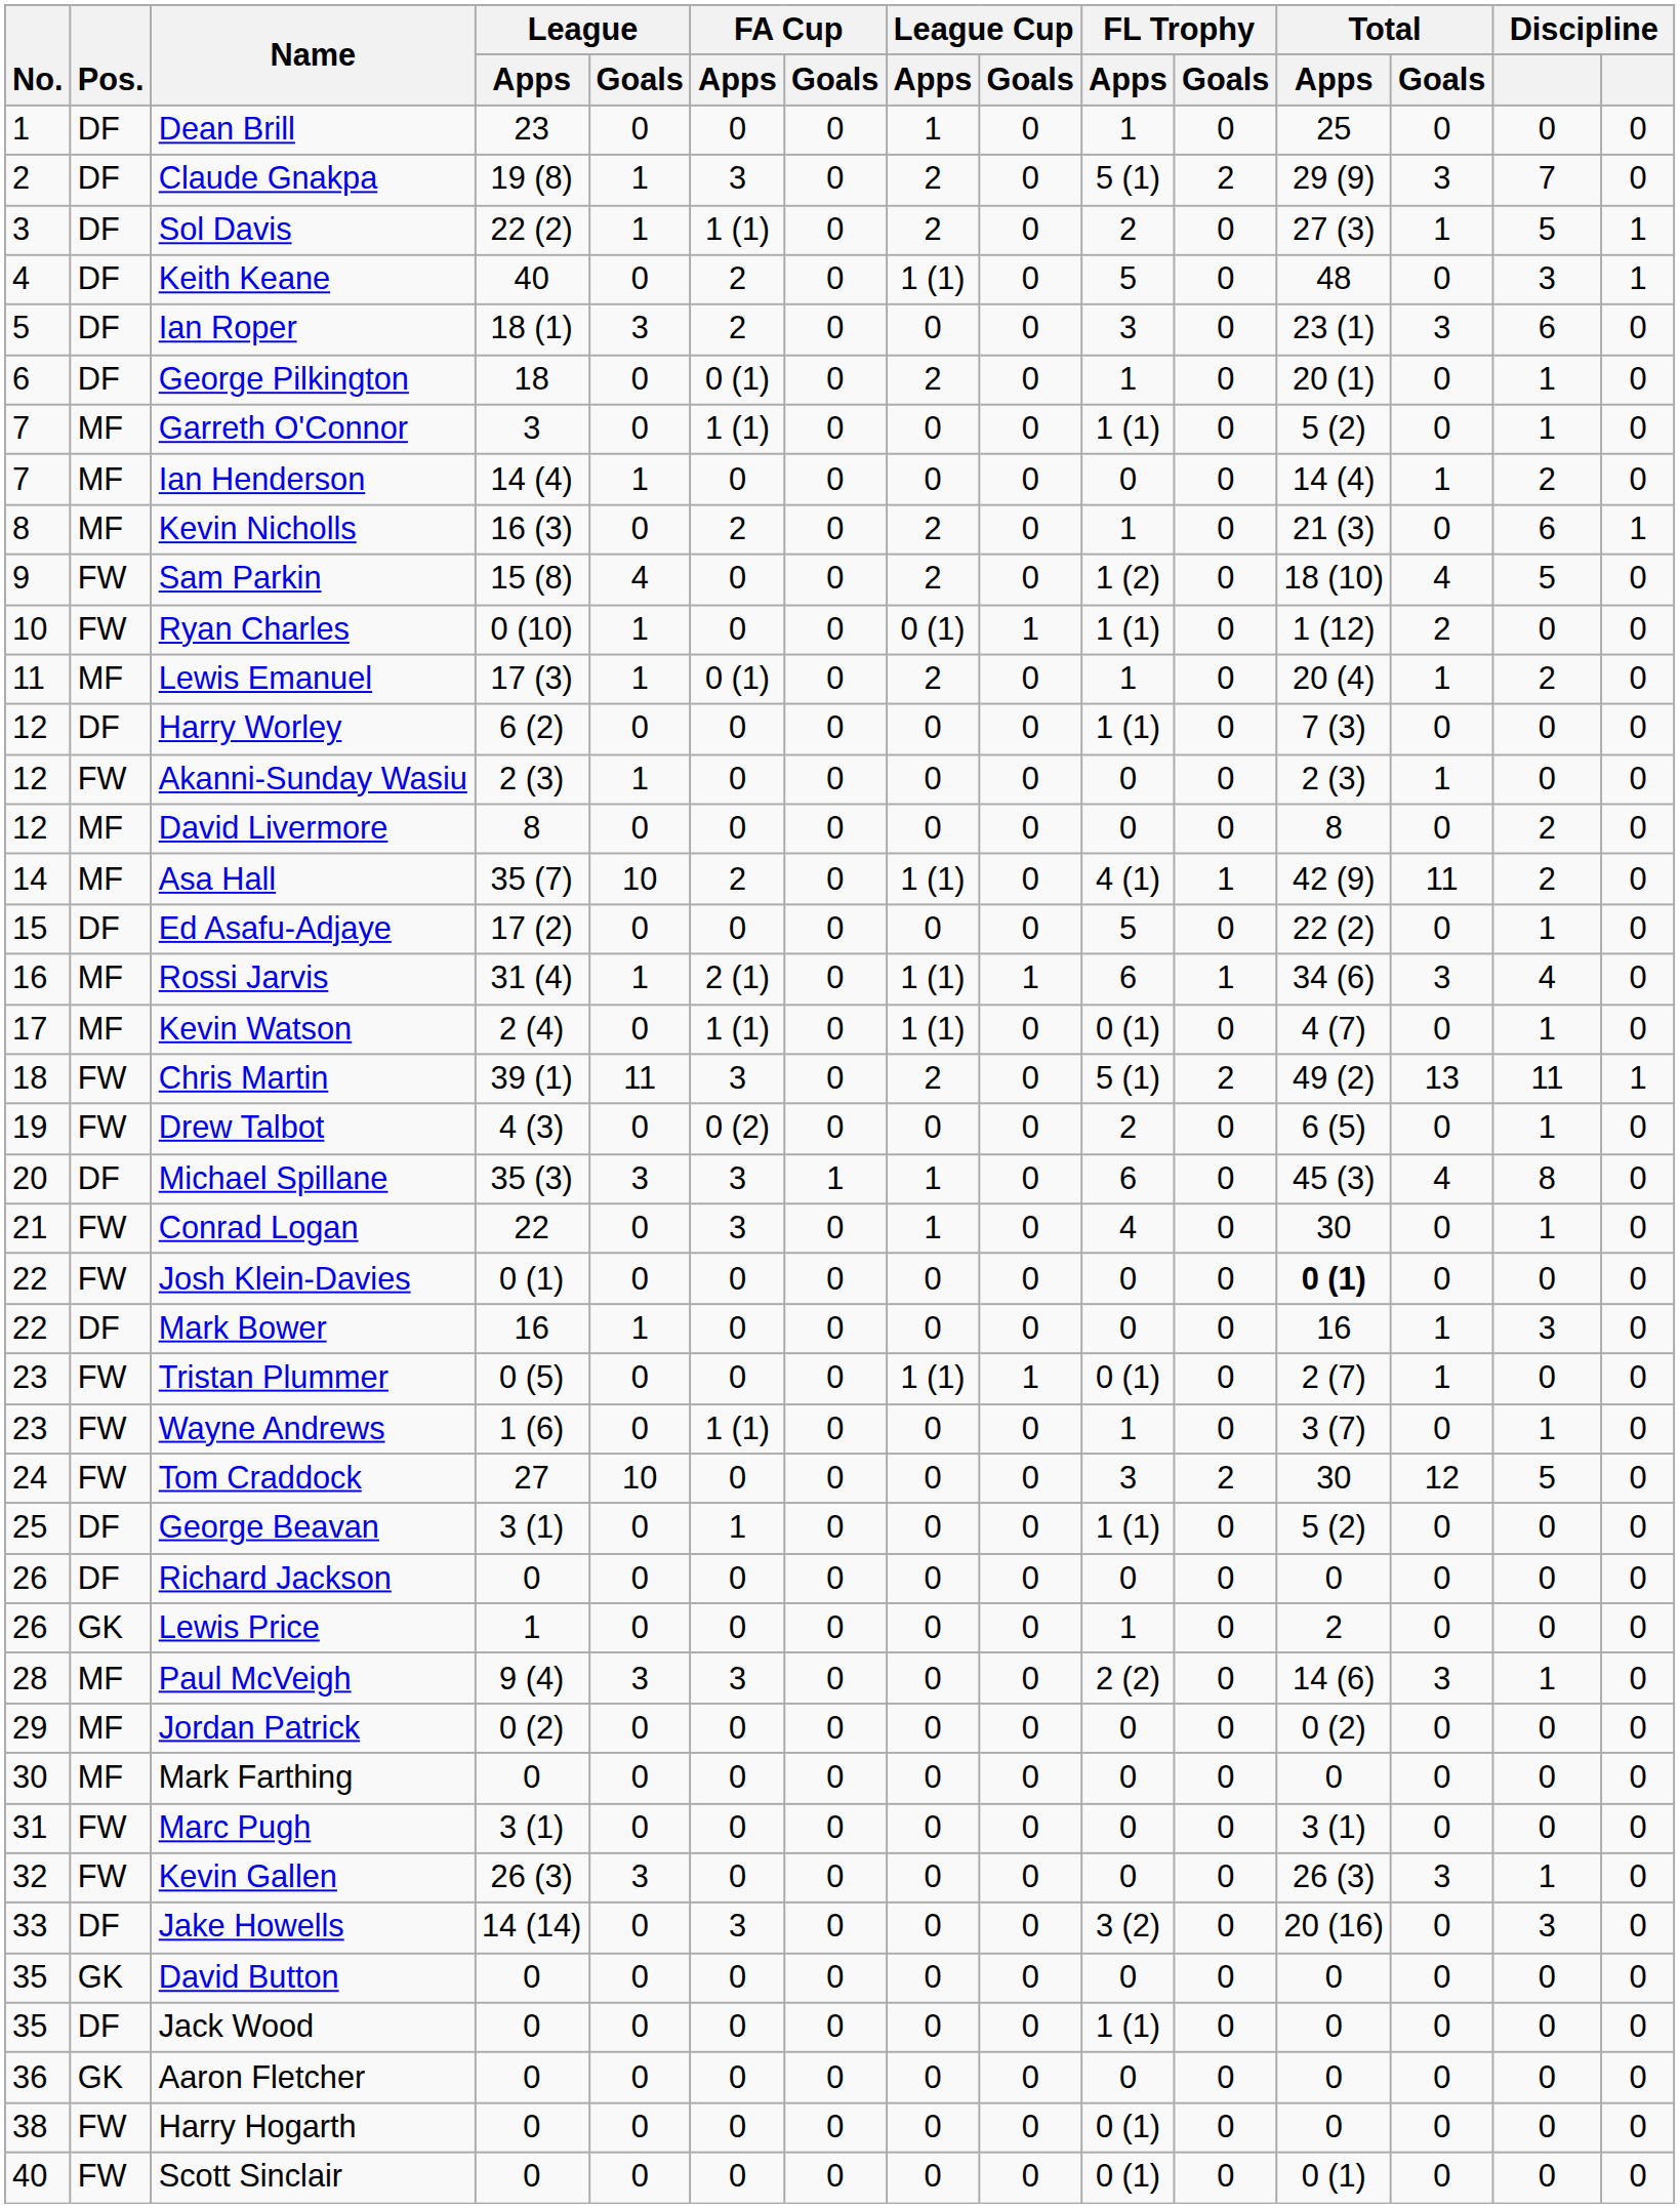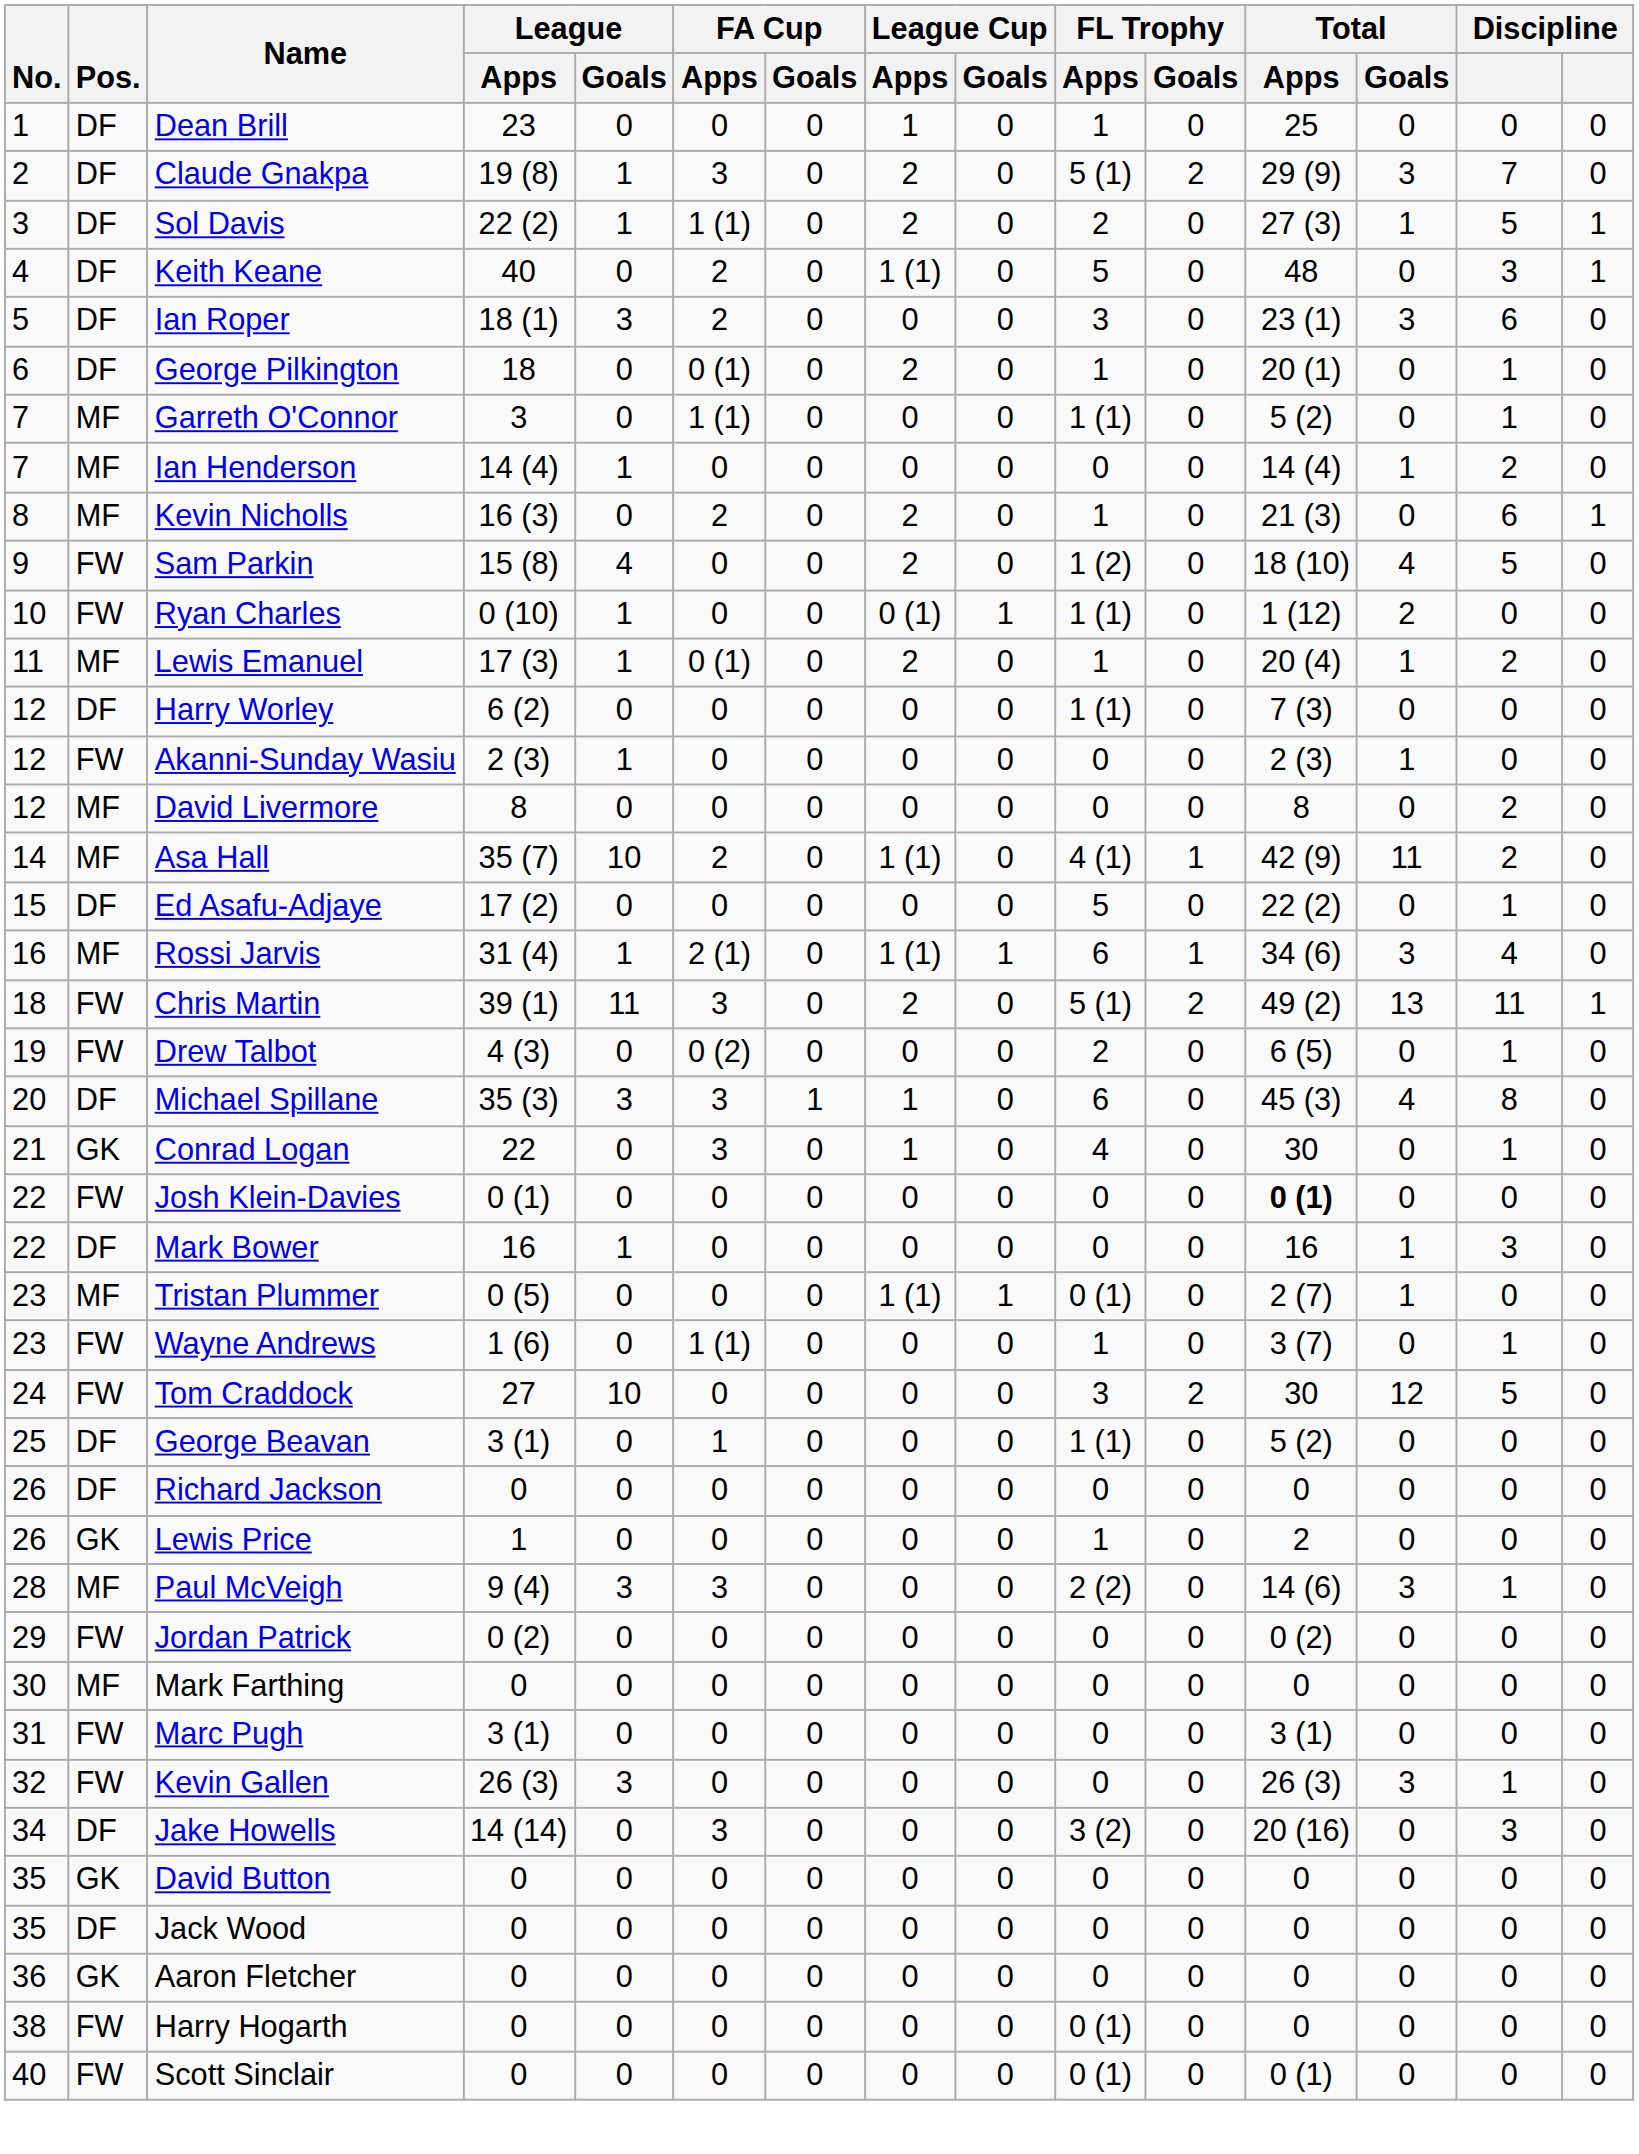- row: 17 | MF | Kevin Watson | 2 (4) | 0 | 1 (1) | 0 | 1 (1) | 0 | 0 (1) | 0 | 4 (7) | 0 | 1 | 0
Conrad Logan | Pos.: FW -> GK
Tristan Plummer | Pos.: FW -> MF
Jordan Patrick | Pos.: MF -> FW
Jake Howells | No.: 33 -> 34
Jack Wood | FL Trophy / Apps: 1 (1) -> 0
